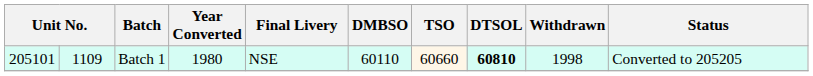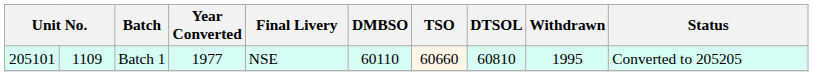Batch 1 | Year Converted: 1980 -> 1977
Batch 1 | DTSOL: bold -> normal
Batch 1 | Withdrawn: 1998 -> 1995
